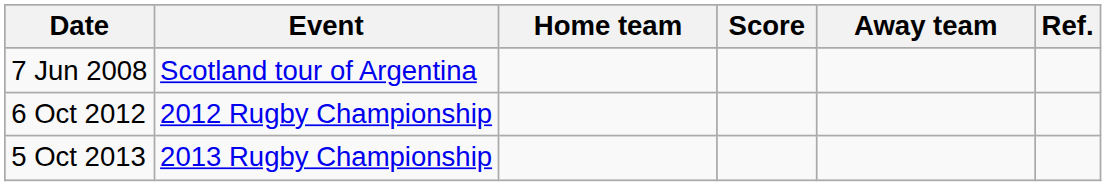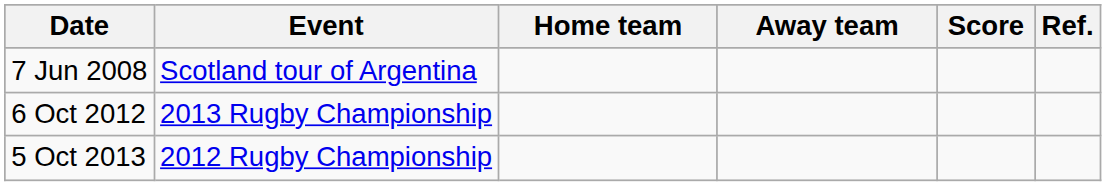columns swapped: Score <-> Away team
6 Oct 2012 | Event: 2012 Rugby Championship -> 2013 Rugby Championship
5 Oct 2013 | Event: 2013 Rugby Championship -> 2012 Rugby Championship
